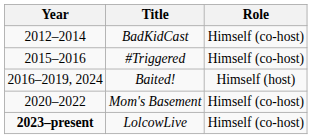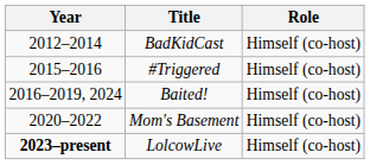Baited! | Role: Himself (host) -> Himself (co-host)
